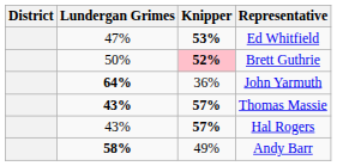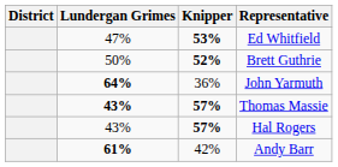Brett Guthrie | Knipper: pink background -> no background
Andy Barr | Lundergan Grimes: 58% -> 61%
Andy Barr | Knipper: 49% -> 42%
